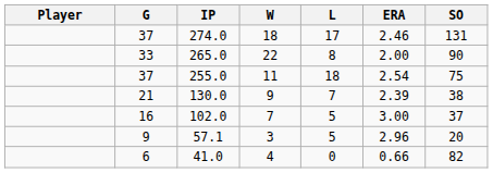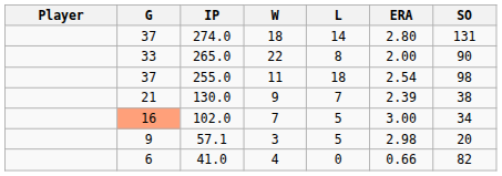274.0 | L: 17 -> 14
274.0 | ERA: 2.46 -> 2.80
255.0 | SO: 75 -> 98
102.0 | G: no background -> lightsalmon background
102.0 | SO: 37 -> 34
57.1 | ERA: 2.96 -> 2.98
